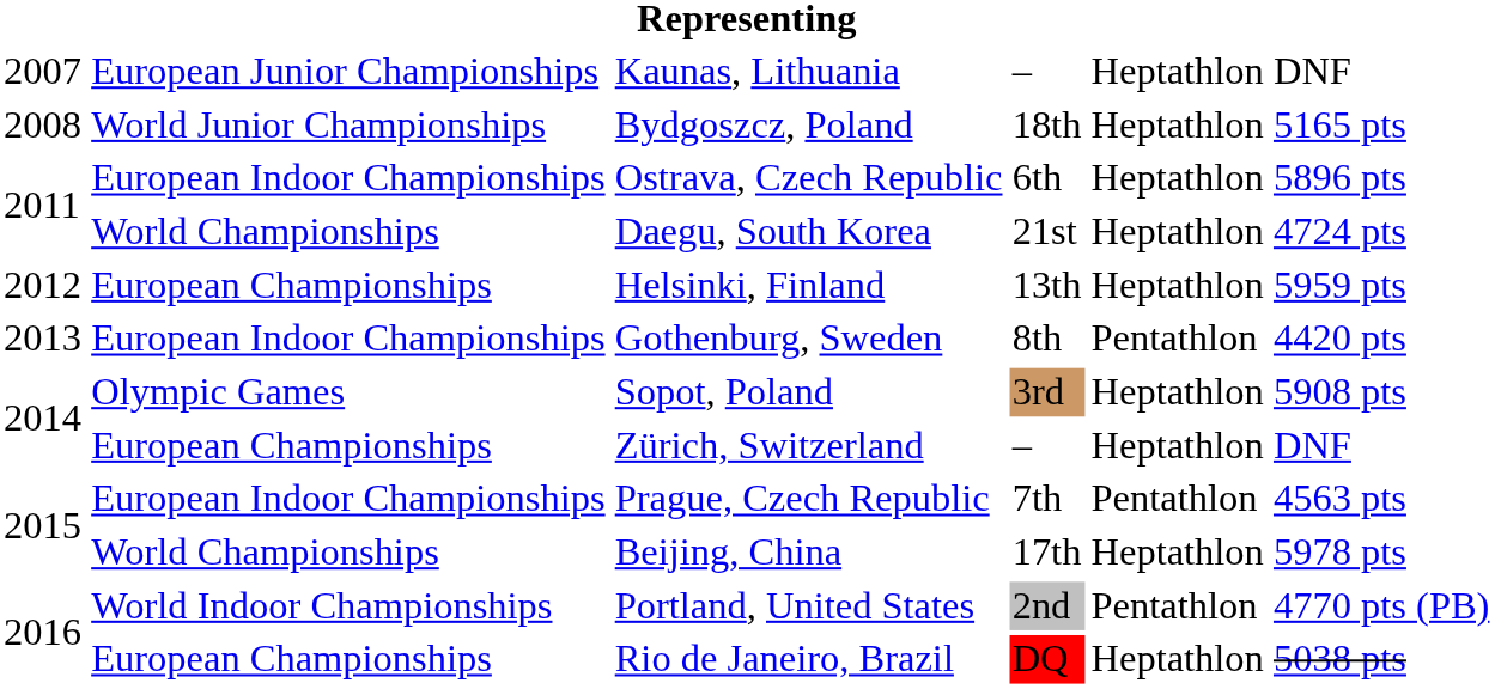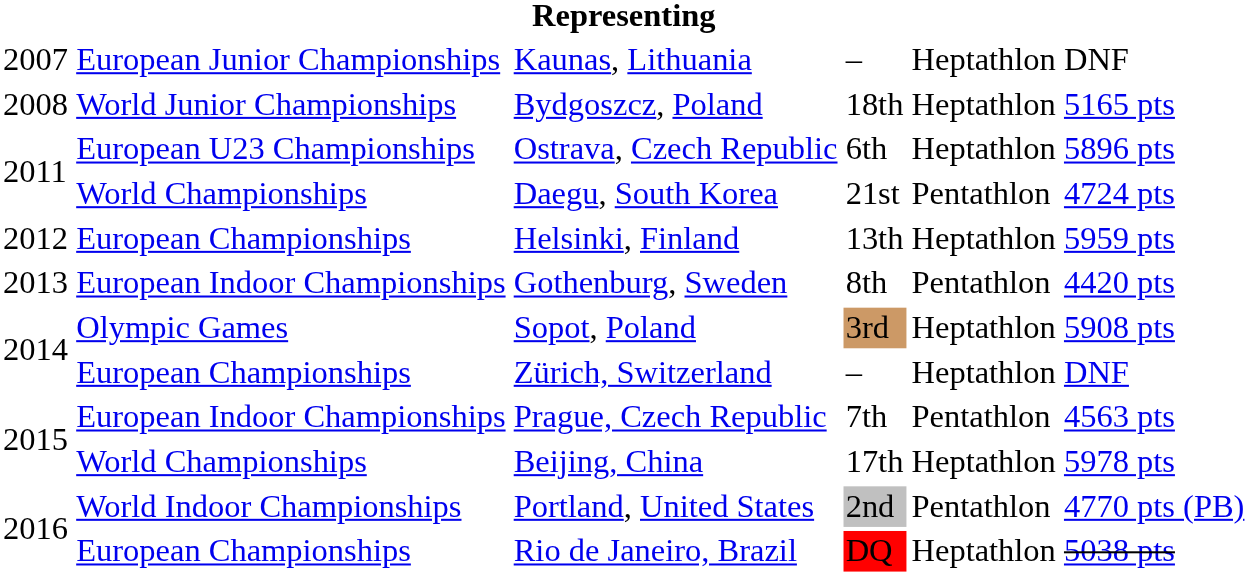Ostrava, Czech Republic | column 2: European Indoor Championships -> European U23 Championships
Daegu, South Korea | column 5: Heptathlon -> Pentathlon
